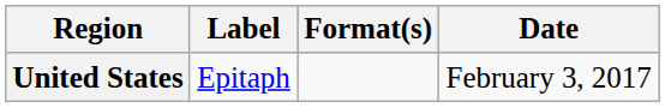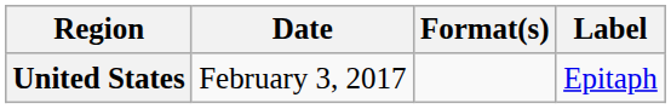columns swapped: Date <-> Label
